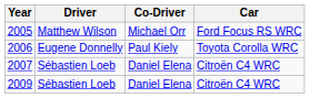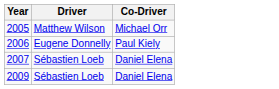- column: Car | Ford Focus RS WRC | Toyota Corolla WRC | Citroën C4 WRC | Citroën C4 WRC
